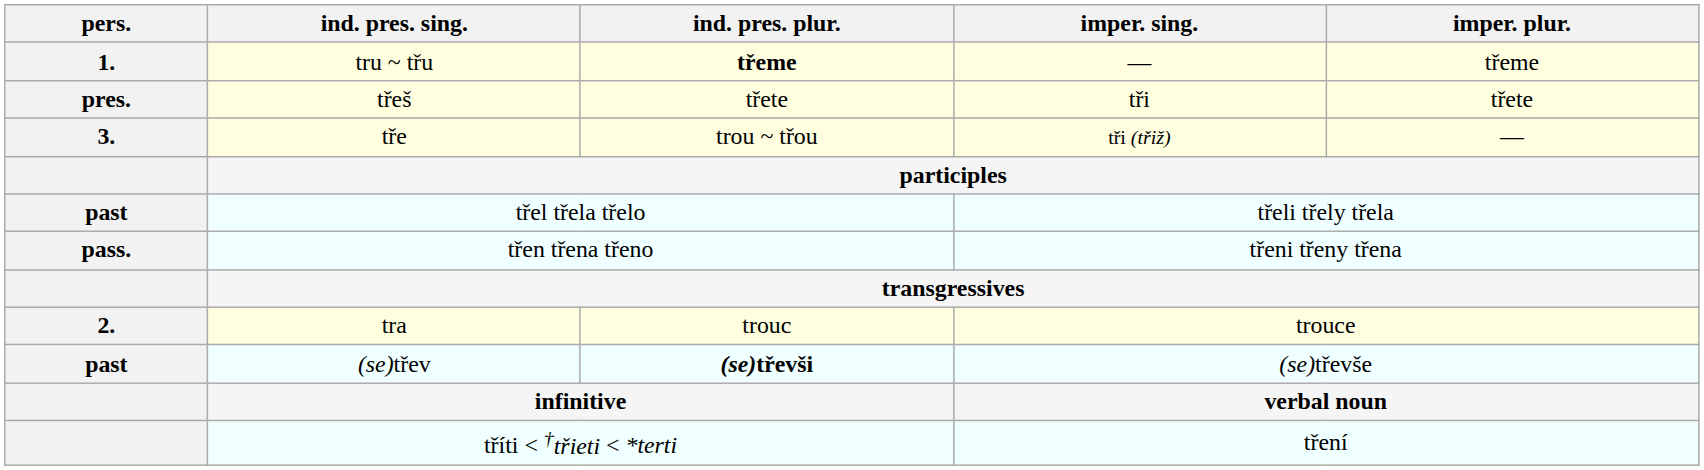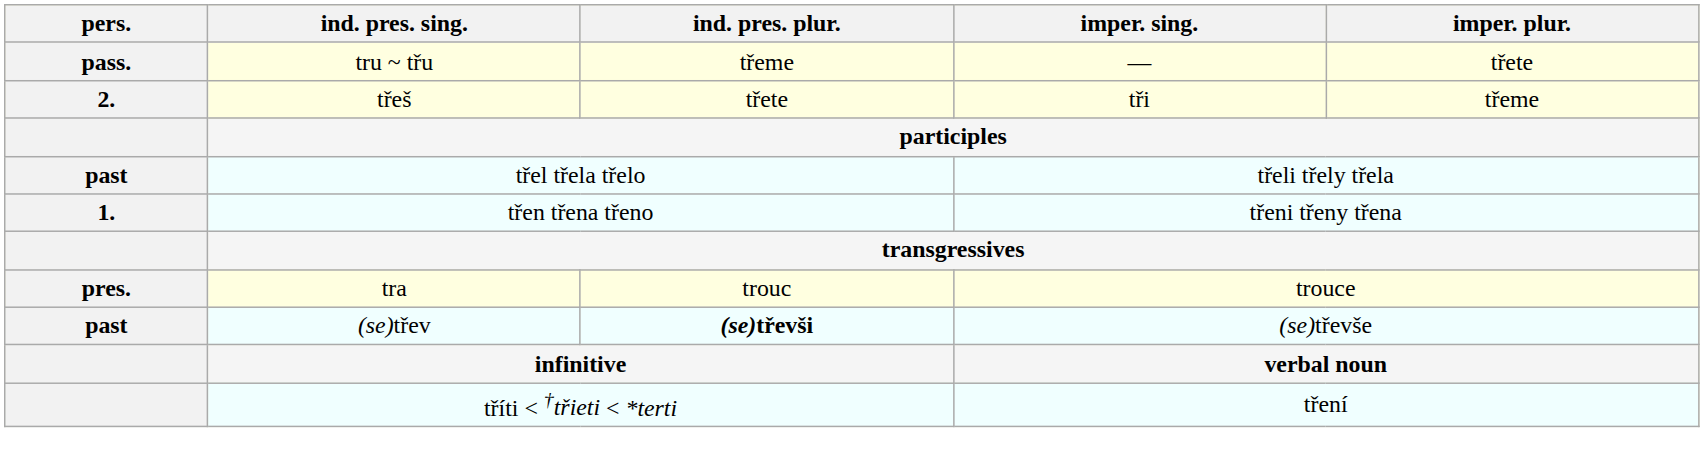tru ~ třu | pers.: 1. -> pass.
tru ~ třu | ind. pres. plur.: bold -> normal
tru ~ třu | imper. plur.: třeme -> třete
třeš | pers.: pres. -> 2.
třeš | imper. plur.: třete -> třeme
- row: 3. | tře | trou ~ třou | tři (třiž) | —
třen třena třeno | pers.: pass. -> 1.
tra | pers.: 2. -> pres.
